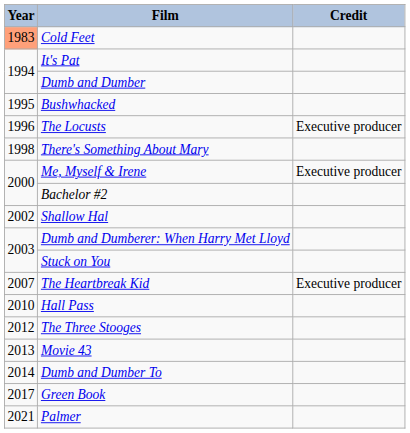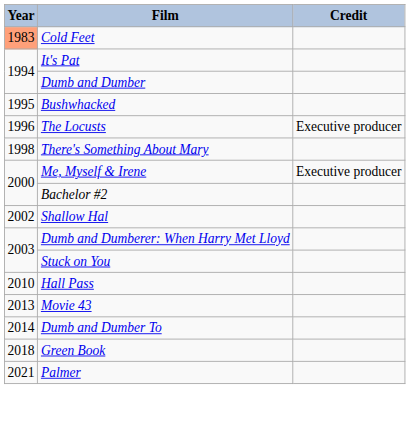- row: 2007 | The Heartbreak Kid | Executive producer
- row: 2012 | The Three Stooges
Green Book | Year: 2017 -> 2018
